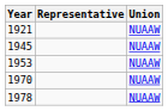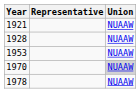+ row: 1928 | NUAAW
- row: 1945 | NUAAW
1970 | Union: no background -> lightgrey background
